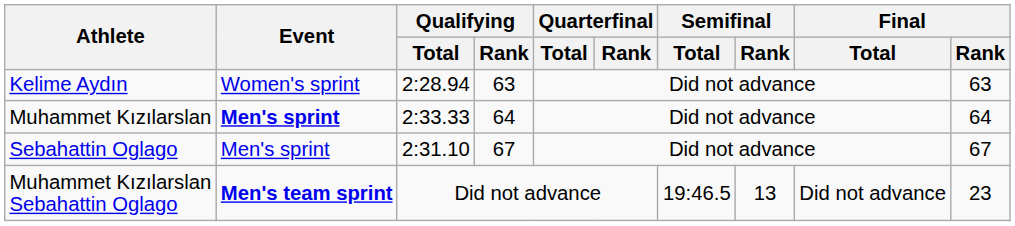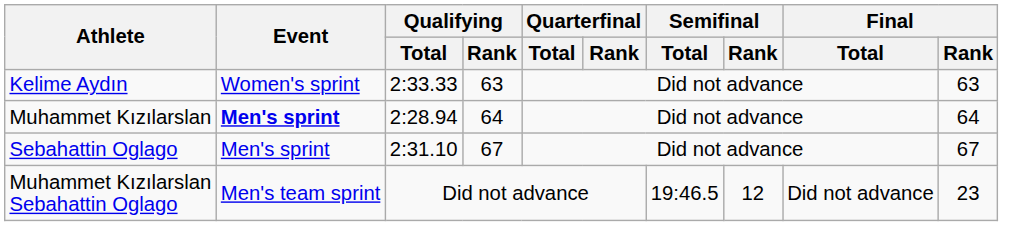Kelime Aydın | Qualifying / Total: 2:28.94 -> 2:33.33
Muhammet Kızılarslan | Qualifying / Total: 2:33.33 -> 2:28.94
Muhammet Kızılarslan Sebahattin Oglago | Event: bold -> normal
Muhammet Kızılarslan Sebahattin Oglago | Semifinal / Rank: 13 -> 12
